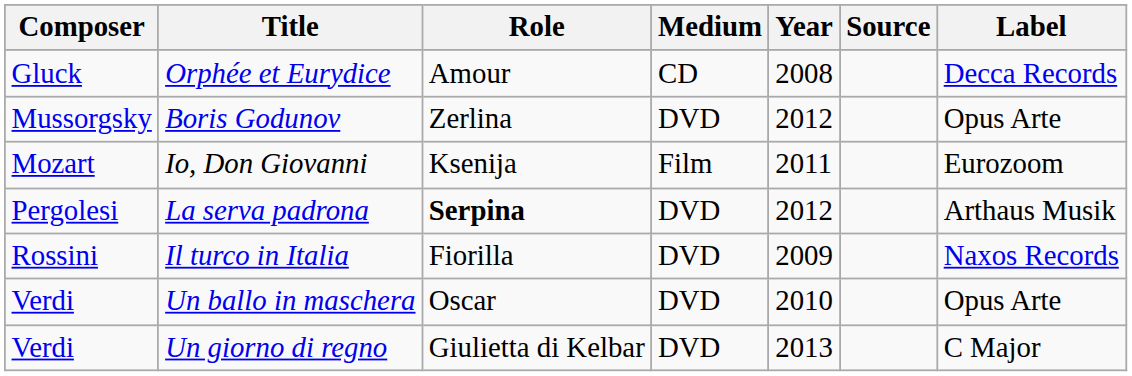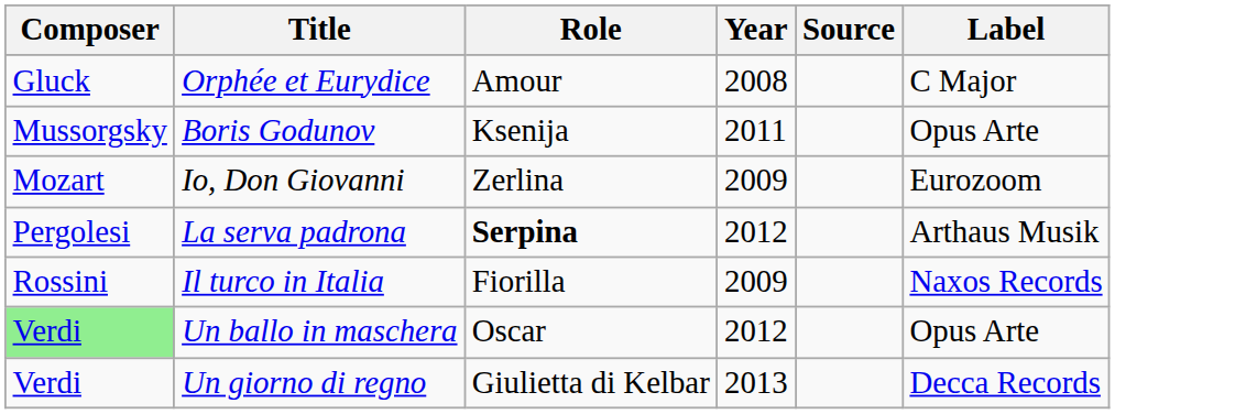- column: Medium | CD | DVD | Film | DVD | DVD | DVD | DVD
Orphée et Eurydice | Label: Decca Records -> C Major
Boris Godunov | Role: Zerlina -> Ksenija
Boris Godunov | Year: 2012 -> 2011
Io, Don Giovanni | Role: Ksenija -> Zerlina
Io, Don Giovanni | Year: 2011 -> 2009
Un ballo in maschera | Composer: no background -> lightgreen background
Un ballo in maschera | Year: 2010 -> 2012
Un giorno di regno | Label: C Major -> Decca Records
